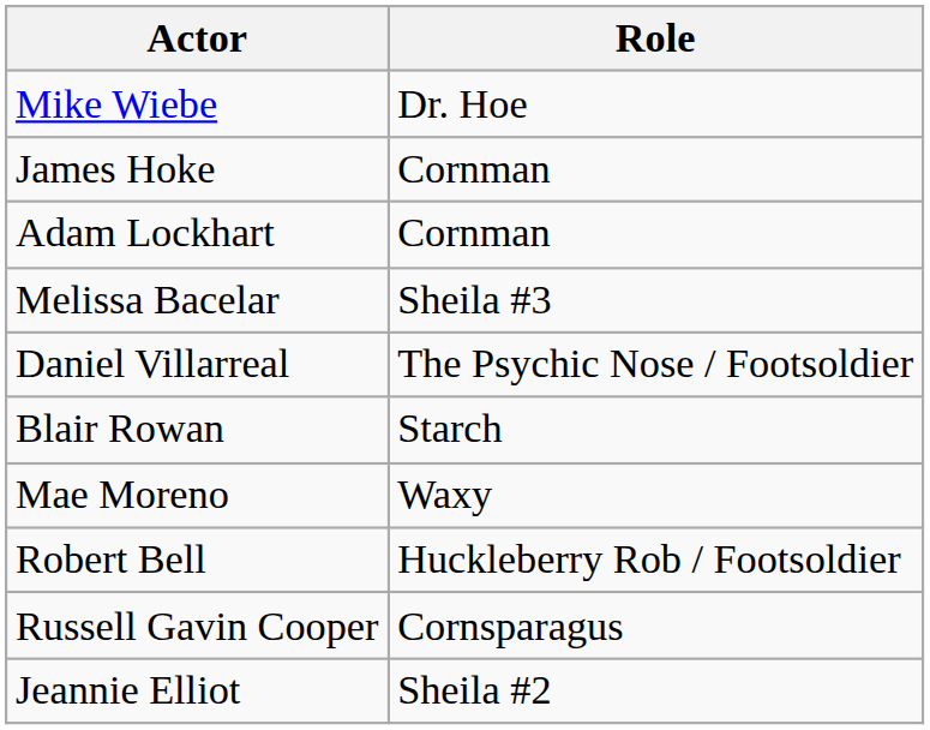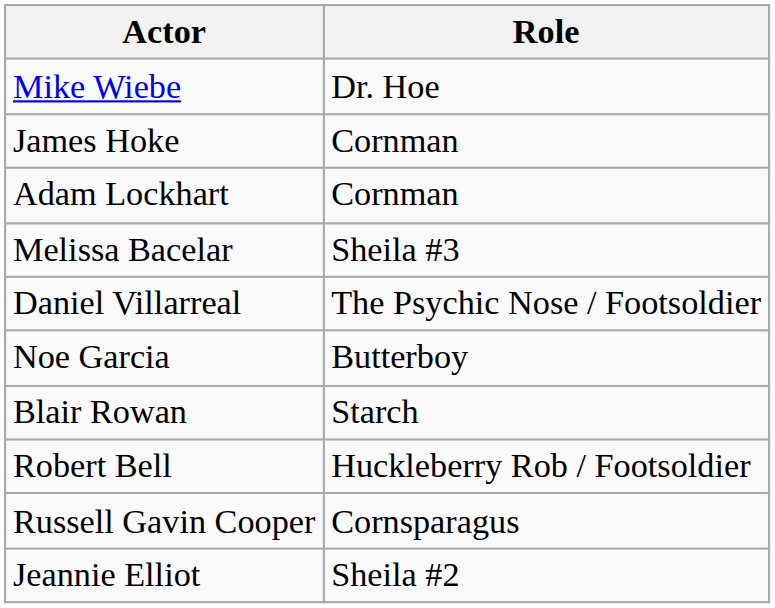+ row: Noe Garcia | Butterboy
- row: Mae Moreno | Waxy
